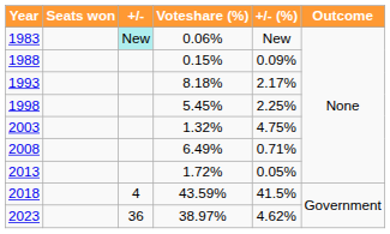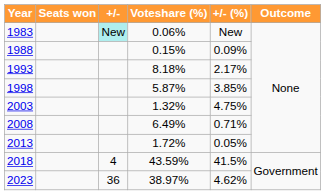1998 | Voteshare (%): 5.45% -> 5.87%
1998 | +/- (%): 2.25% -> 3.85%
